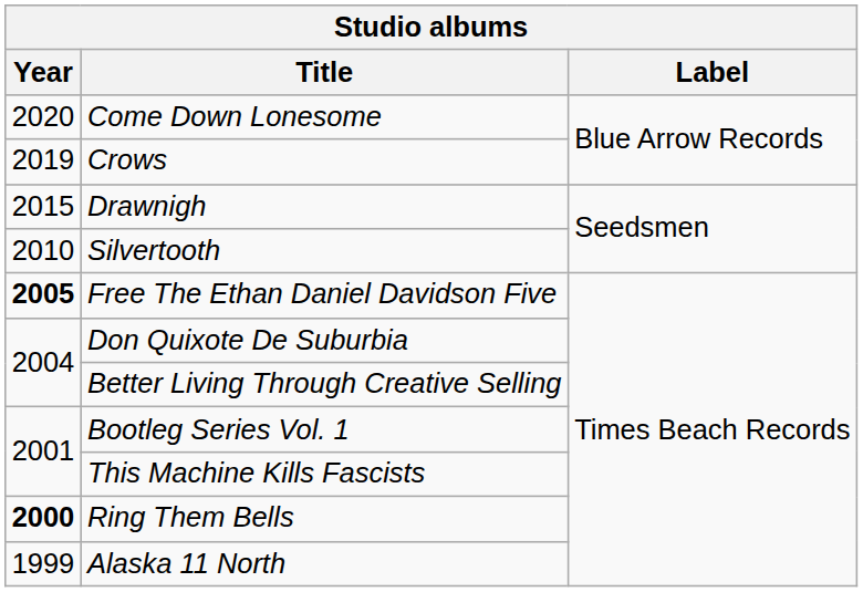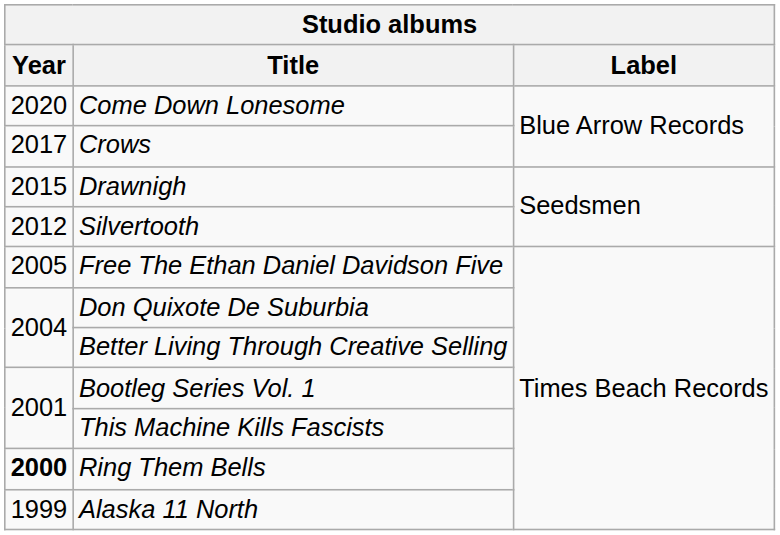Crows | Year: 2019 -> 2017
Silvertooth | Year: 2010 -> 2012
Free The Ethan Daniel Davidson Five | Year: bold -> normal
